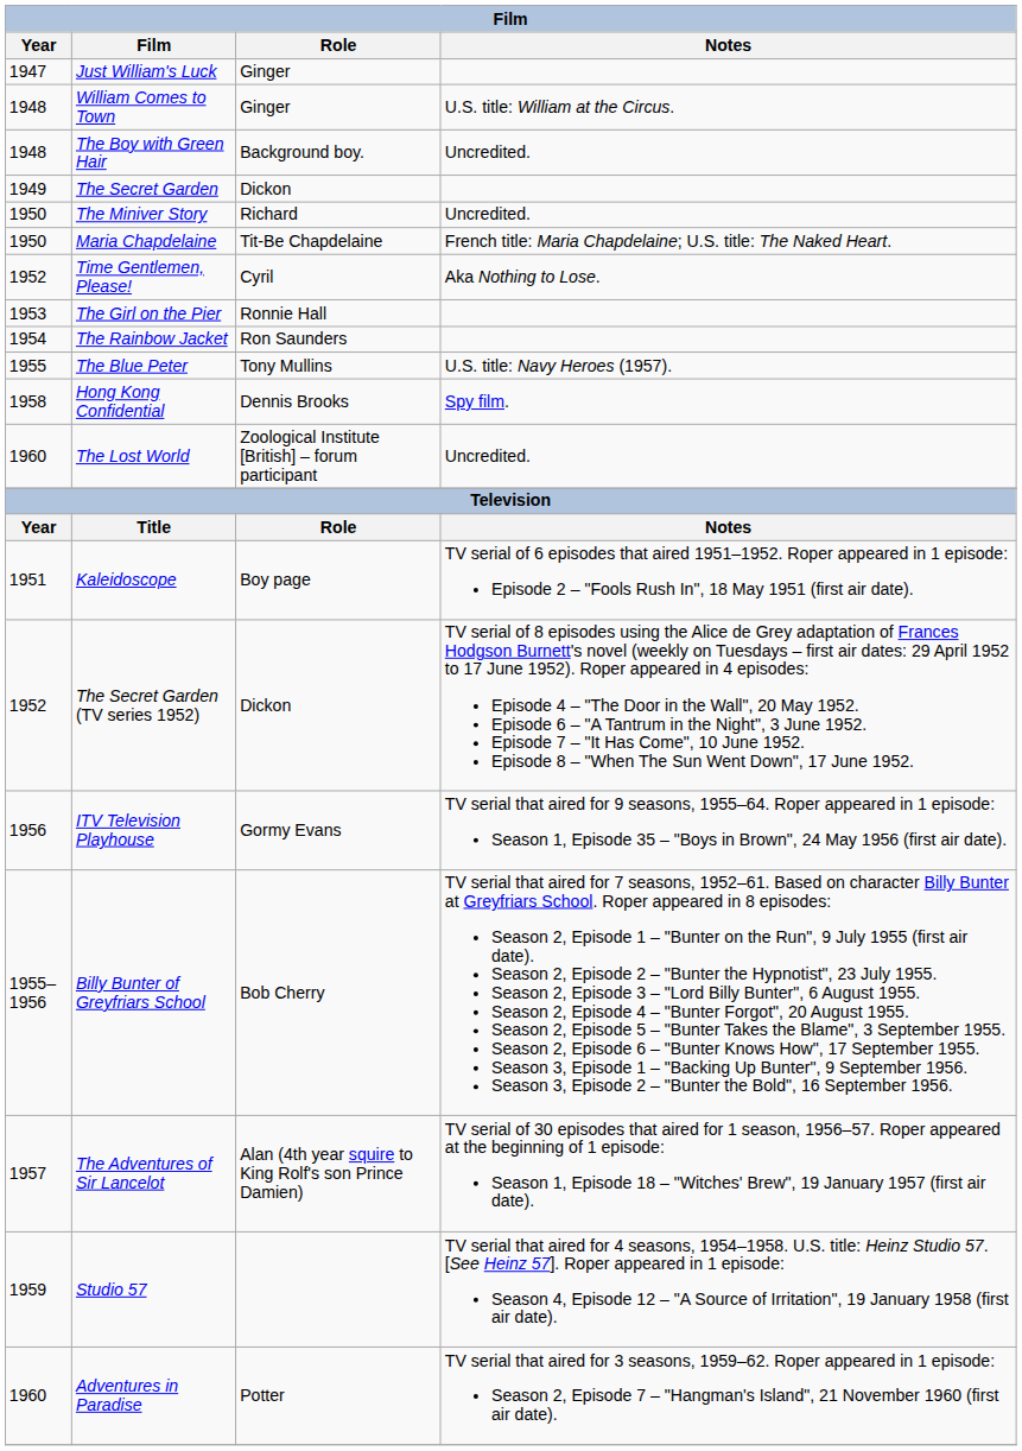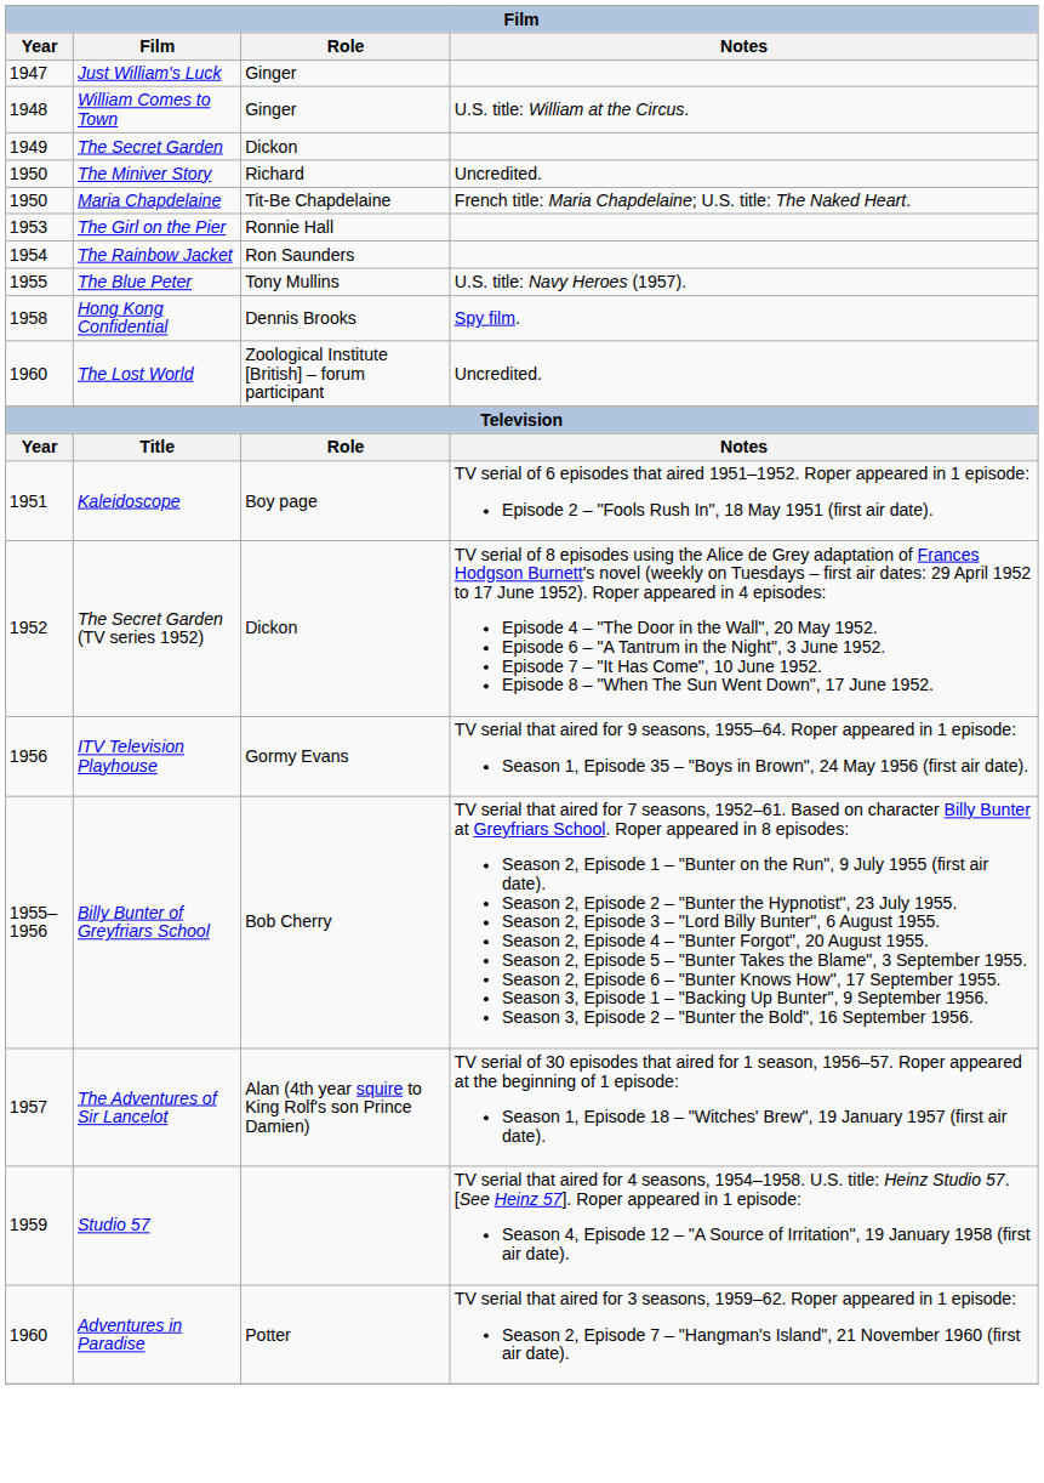- row: 1948 | The Boy with Green Hair | Background boy. | Uncredited.
- row: 1952 | Time Gentlemen, Please! | Cyril | Aka Nothing to Lose.
